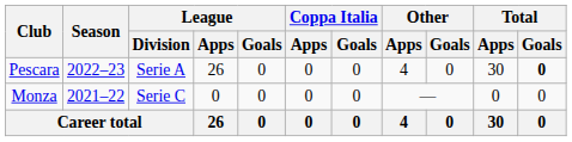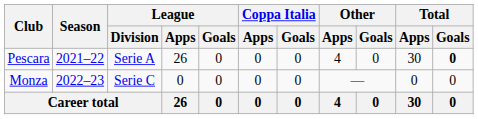Pescara | Season: 2022–23 -> 2021–22
Monza | Season: 2021–22 -> 2022–23
